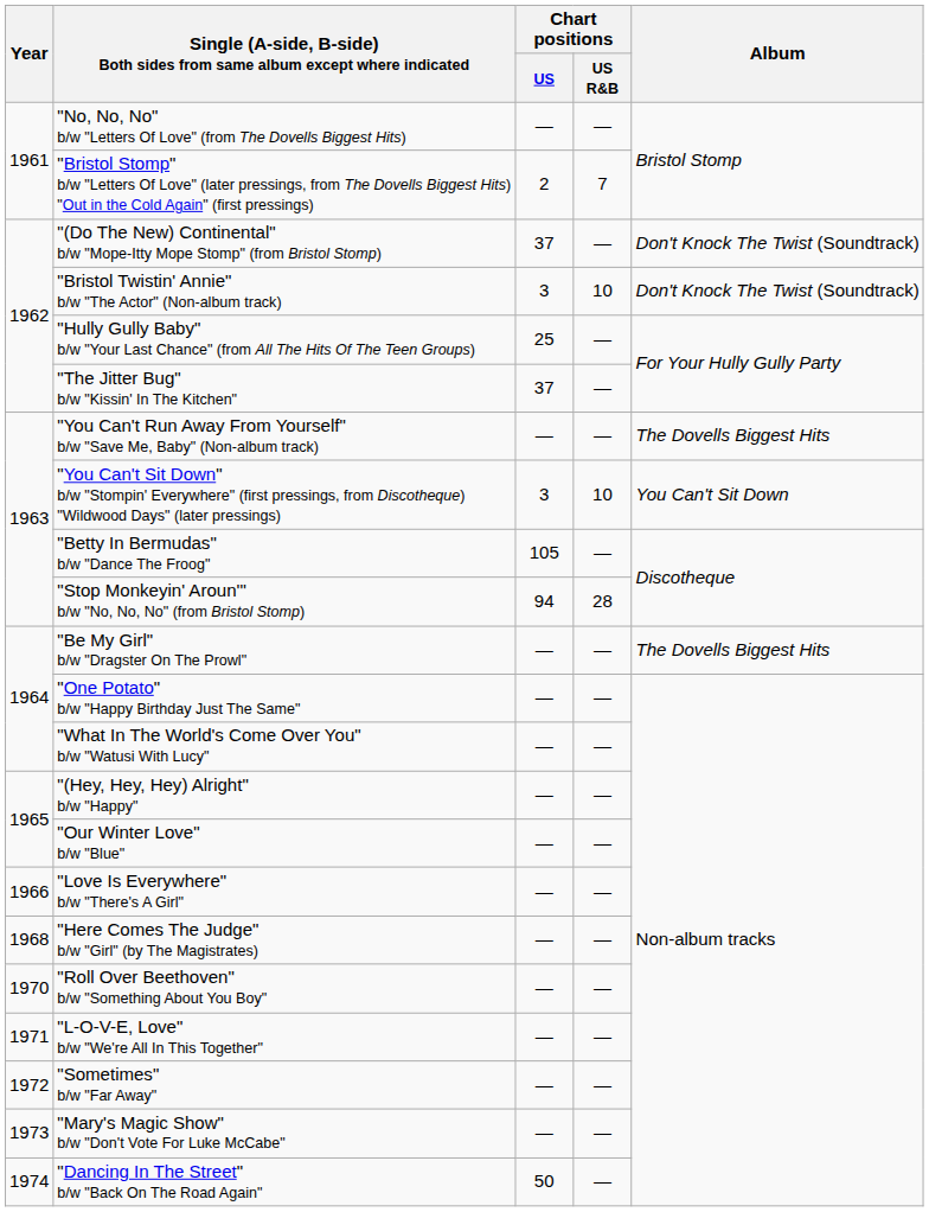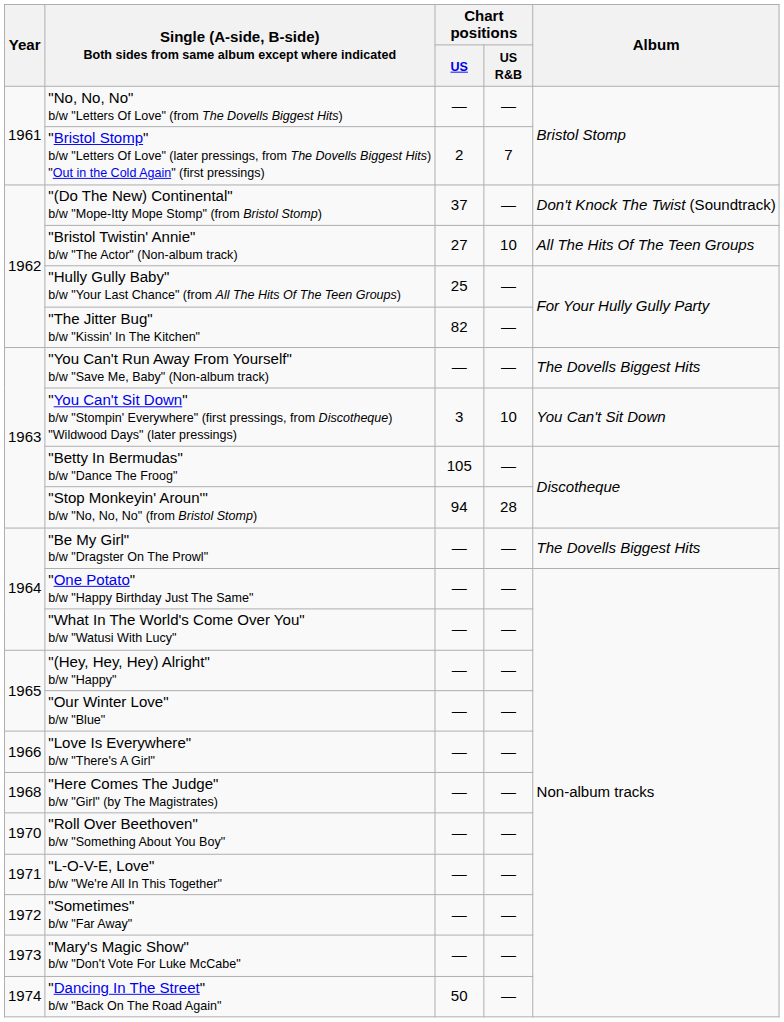"Bristol Twistin' Annie" b/w "The Actor" (Non-album track) | Chart positions / US: 3 -> 27
"Bristol Twistin' Annie" b/w "The Actor" (Non-album track) | Album: Don't Knock The Twist (Soundtrack) -> All The Hits Of The Teen Groups
"The Jitter Bug" b/w "Kissin' In The Kitchen" | Chart positions / US: 37 -> 82
